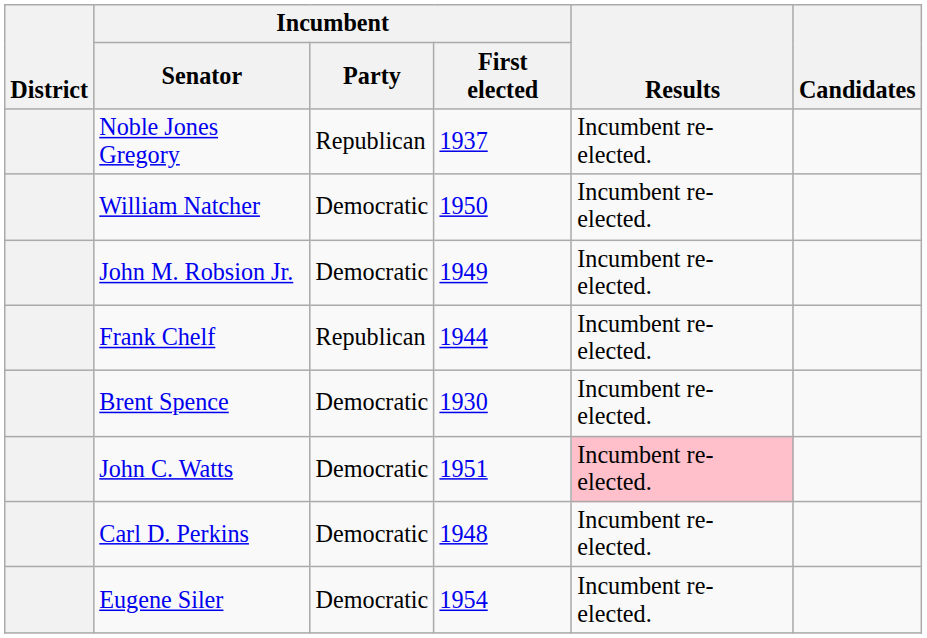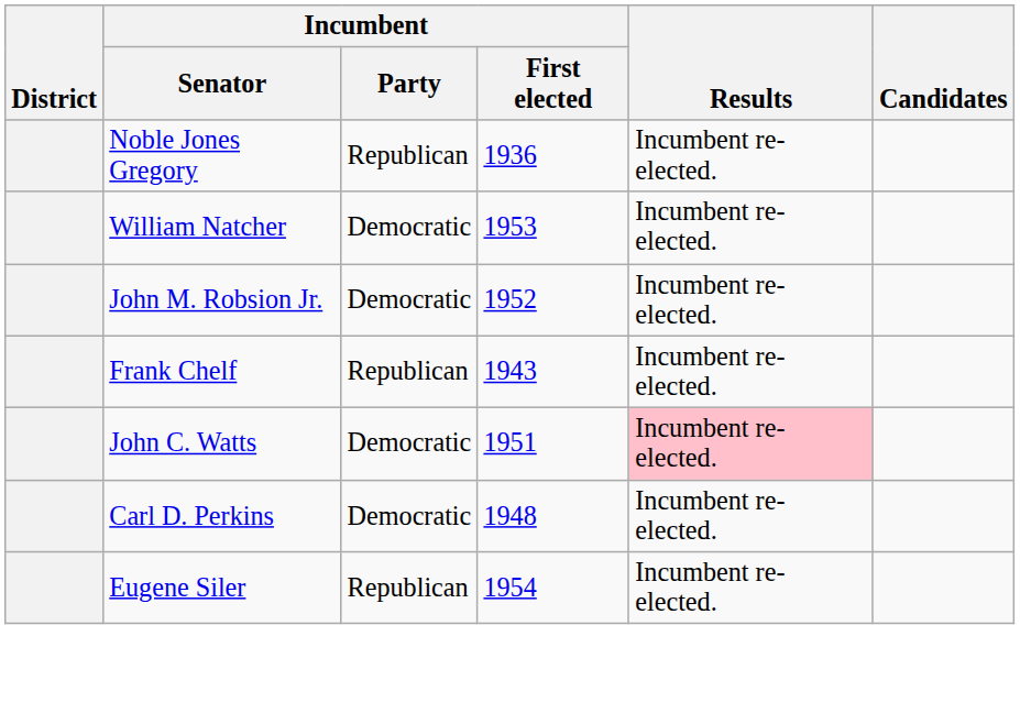Noble Jones Gregory | Incumbent / First elected: 1937 -> 1936
William Natcher | Incumbent / First elected: 1950 -> 1953
John M. Robsion Jr. | Incumbent / First elected: 1949 -> 1952
Frank Chelf | Incumbent / First elected: 1944 -> 1943
- row: Brent Spence | Democratic | 1930 | Incumbent re-elected.
Eugene Siler | Incumbent / Party: Democratic -> Republican
